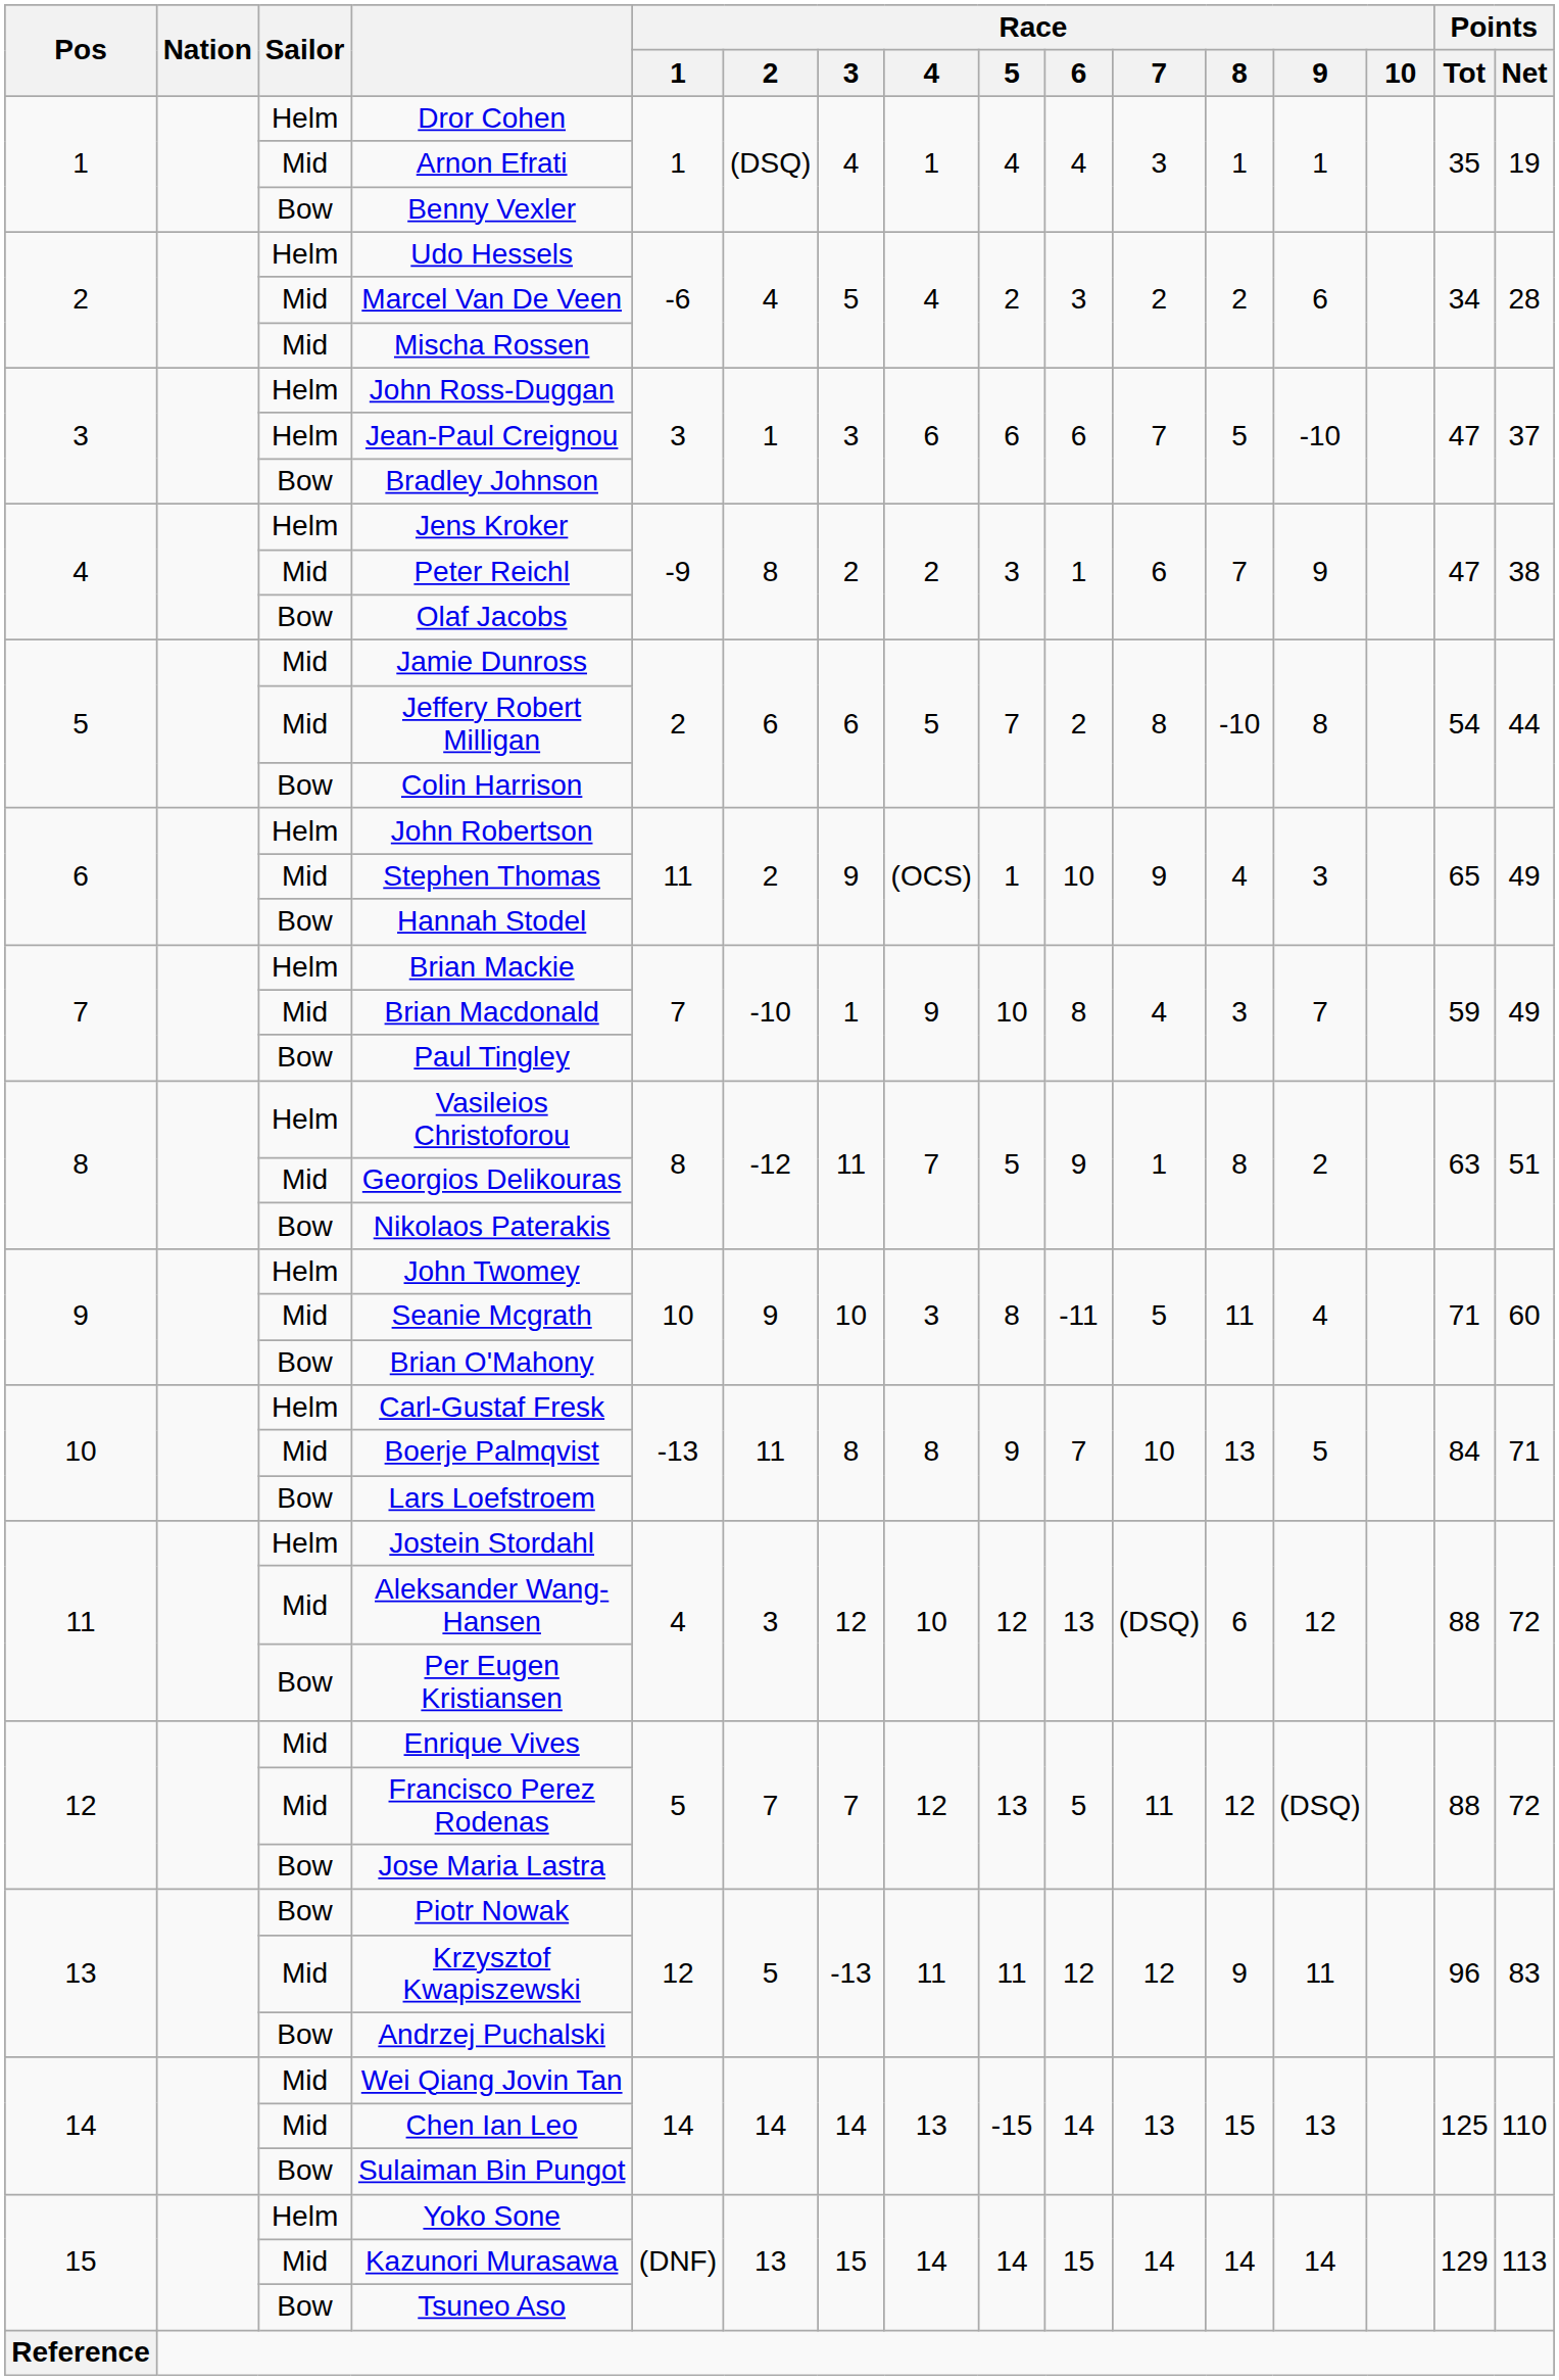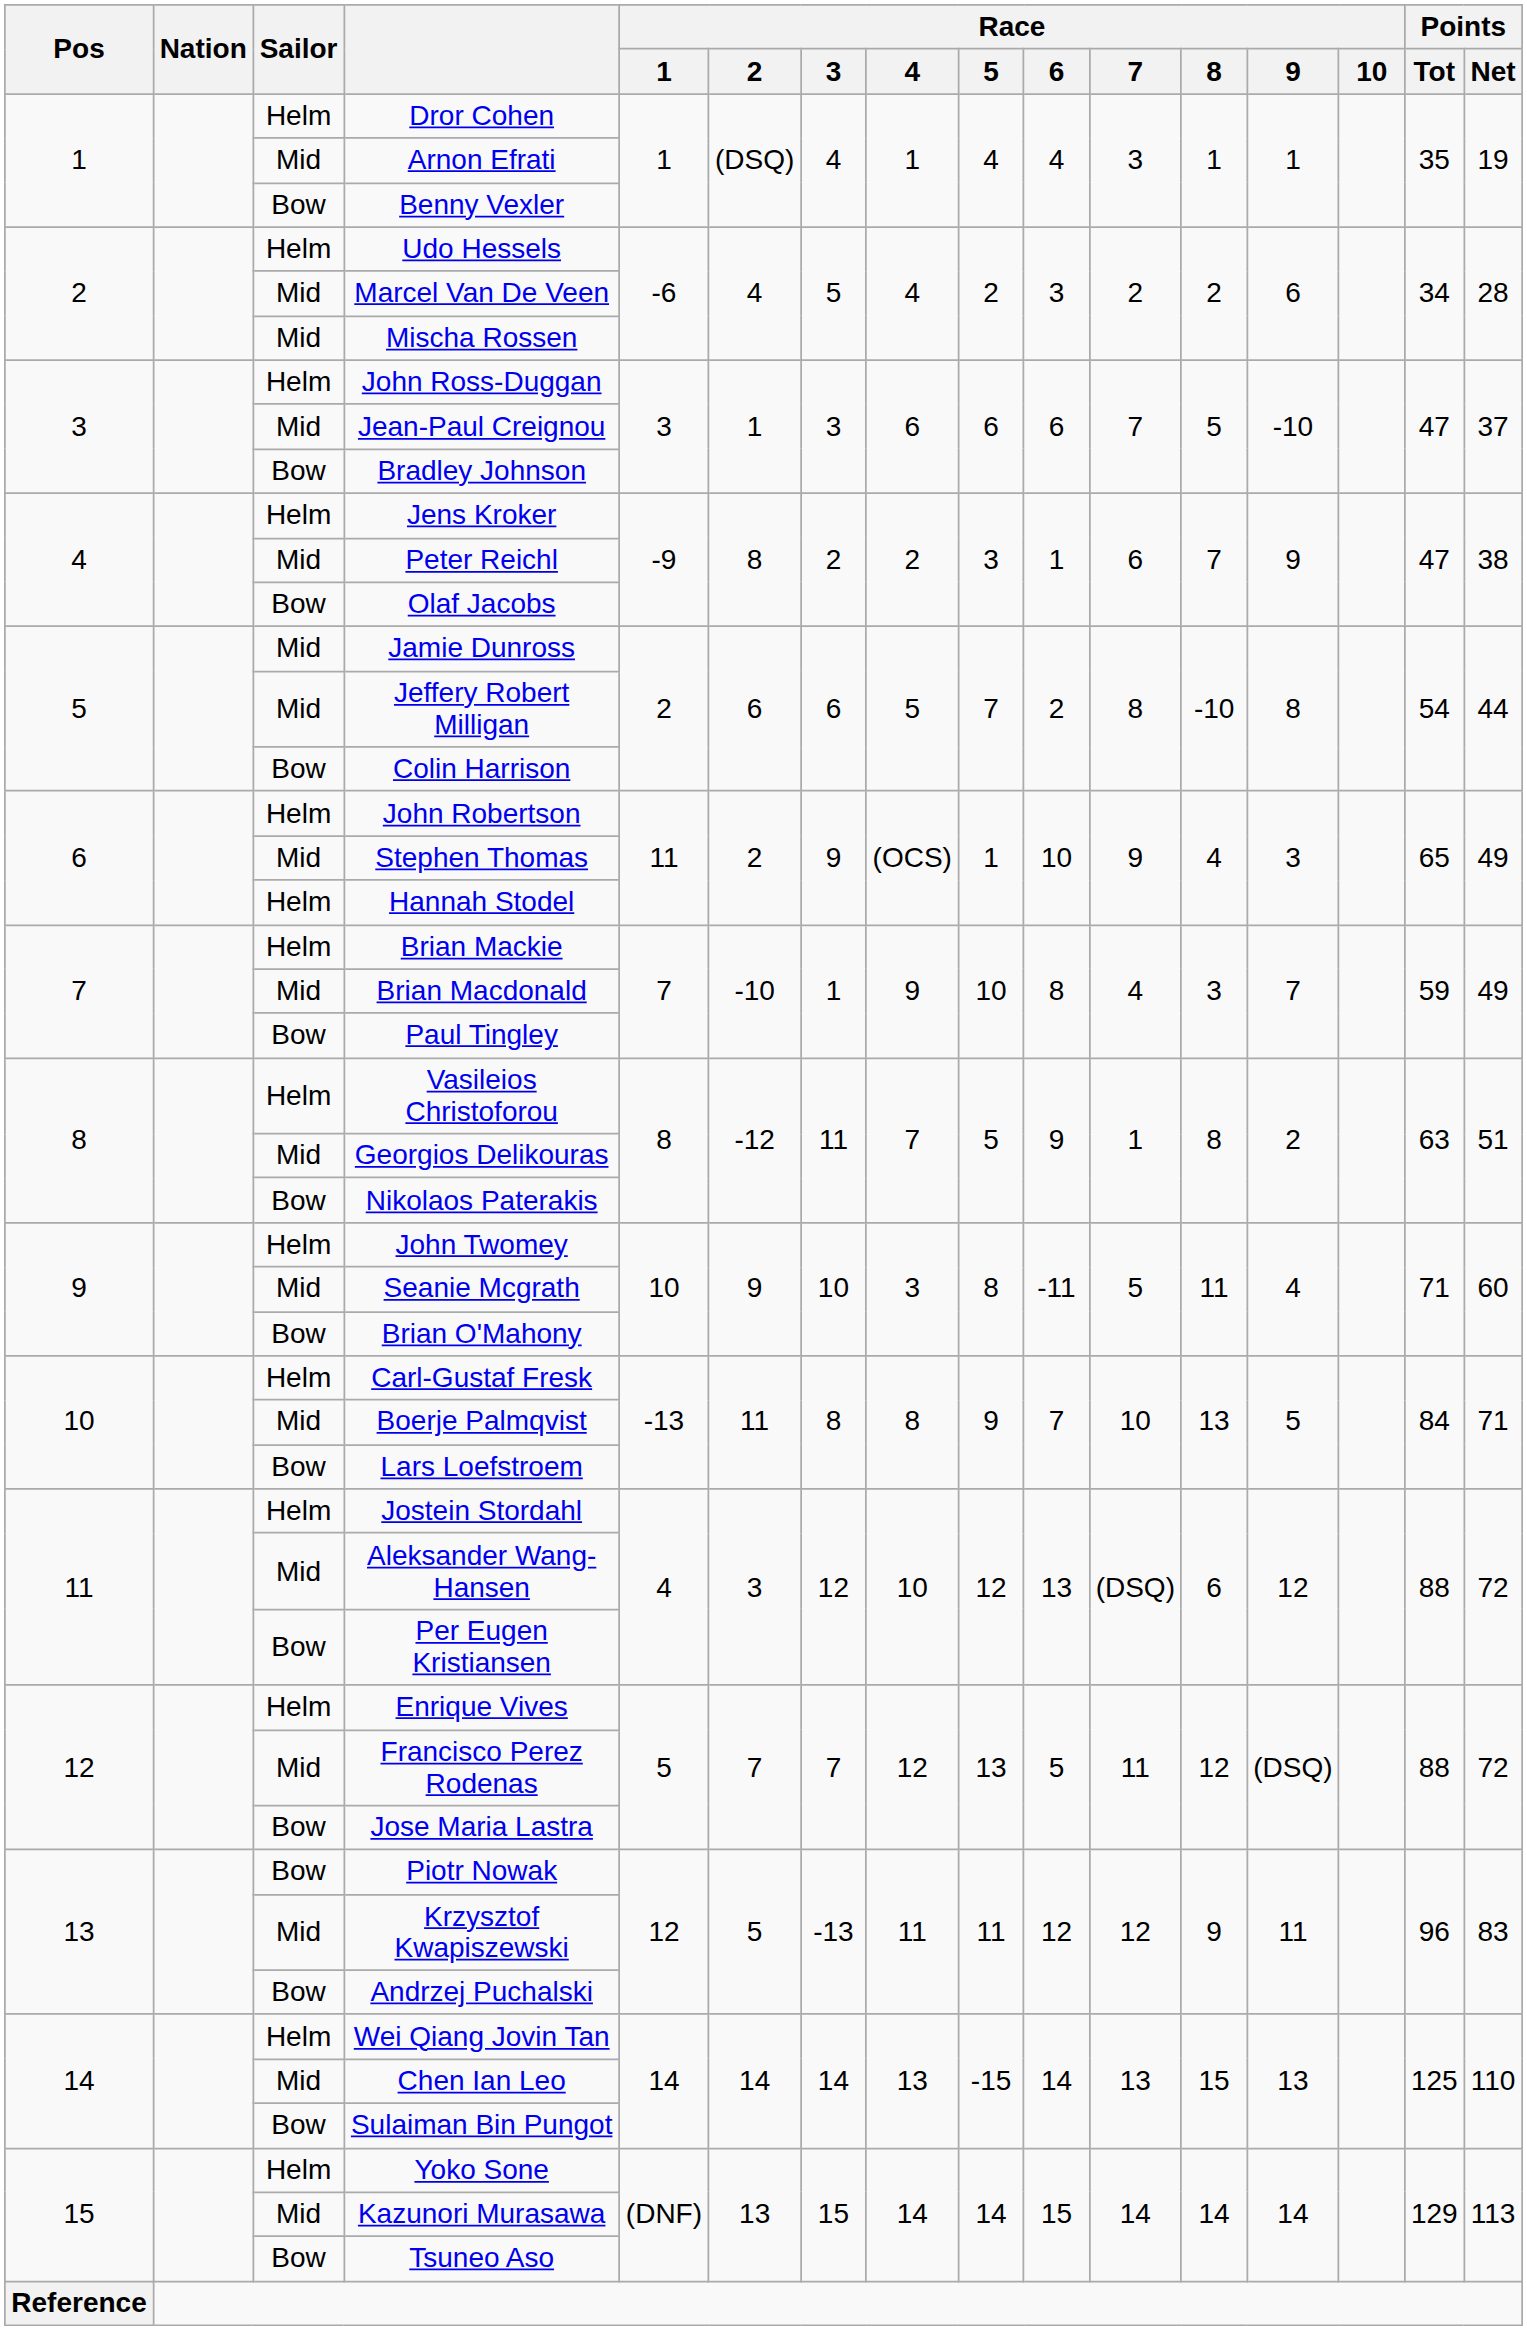Jean-Paul Creignou | Sailor: Helm -> Mid
Hannah Stodel | Sailor: Bow -> Helm
Enrique Vives | Sailor: Mid -> Helm
Wei Qiang Jovin Tan | Sailor: Mid -> Helm
